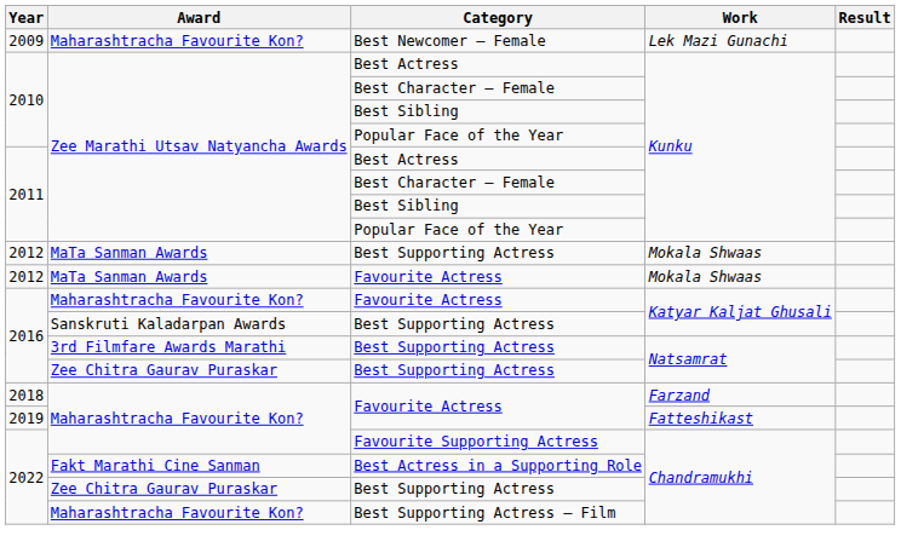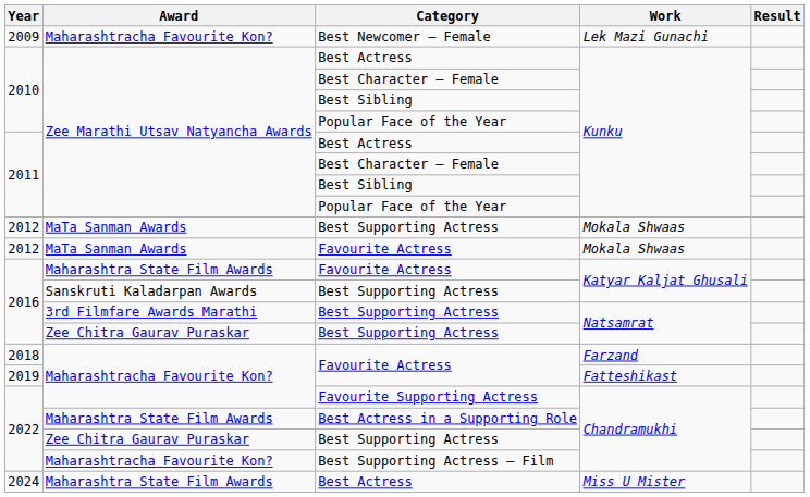2016 / Favourite Actress | Award: Maharashtracha Favourite Kon? -> Maharashtra State Film Awards
Best Actress in a Supporting Role | Award: Fakt Marathi Cine Sanman -> Maharashtra State Film Awards
+ row: 2024 | Maharashtra State Film Awards | Best Actress | Miss U Mister
